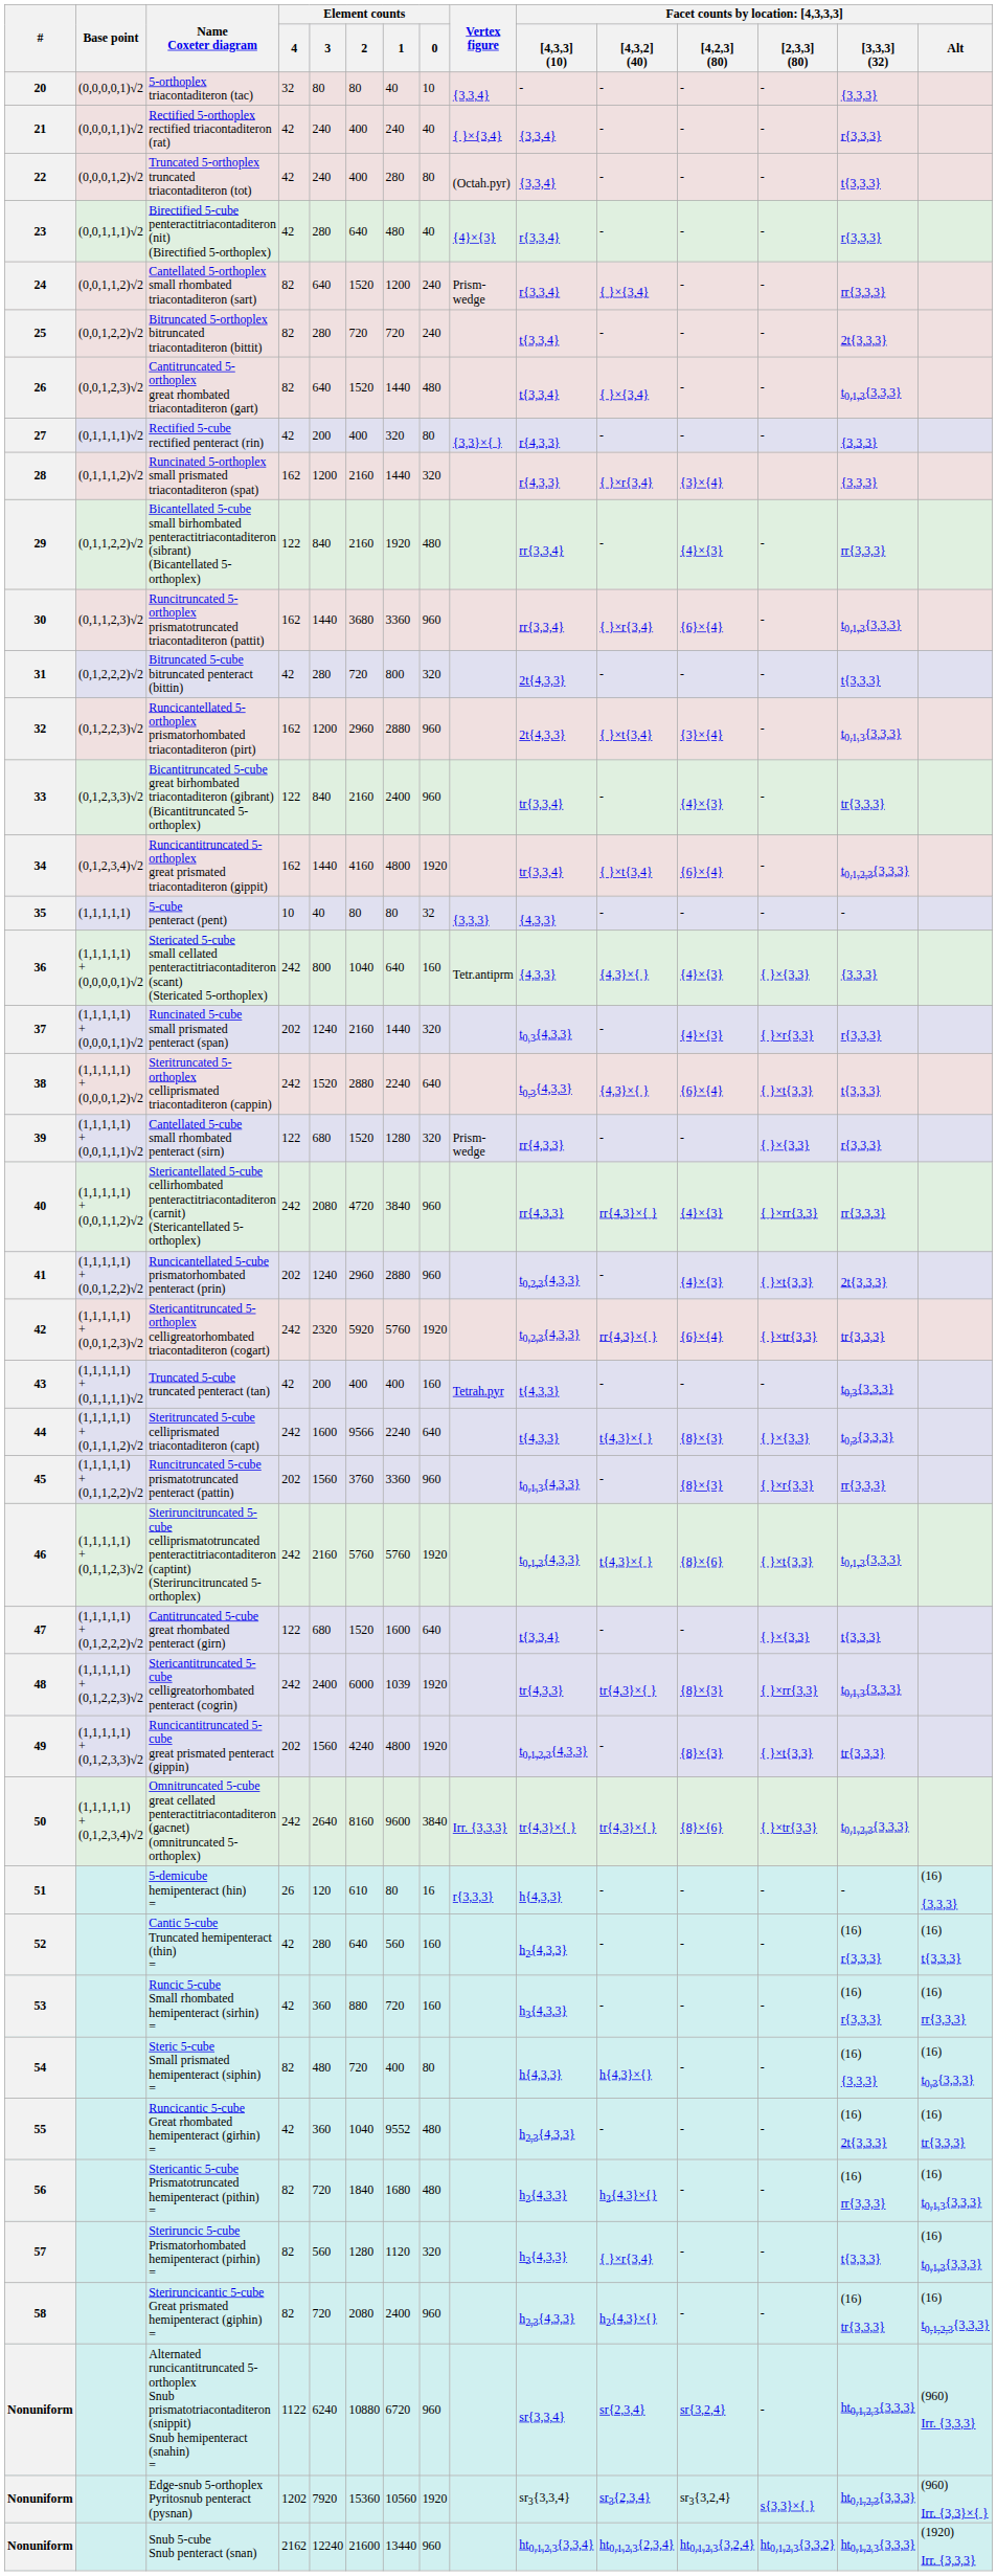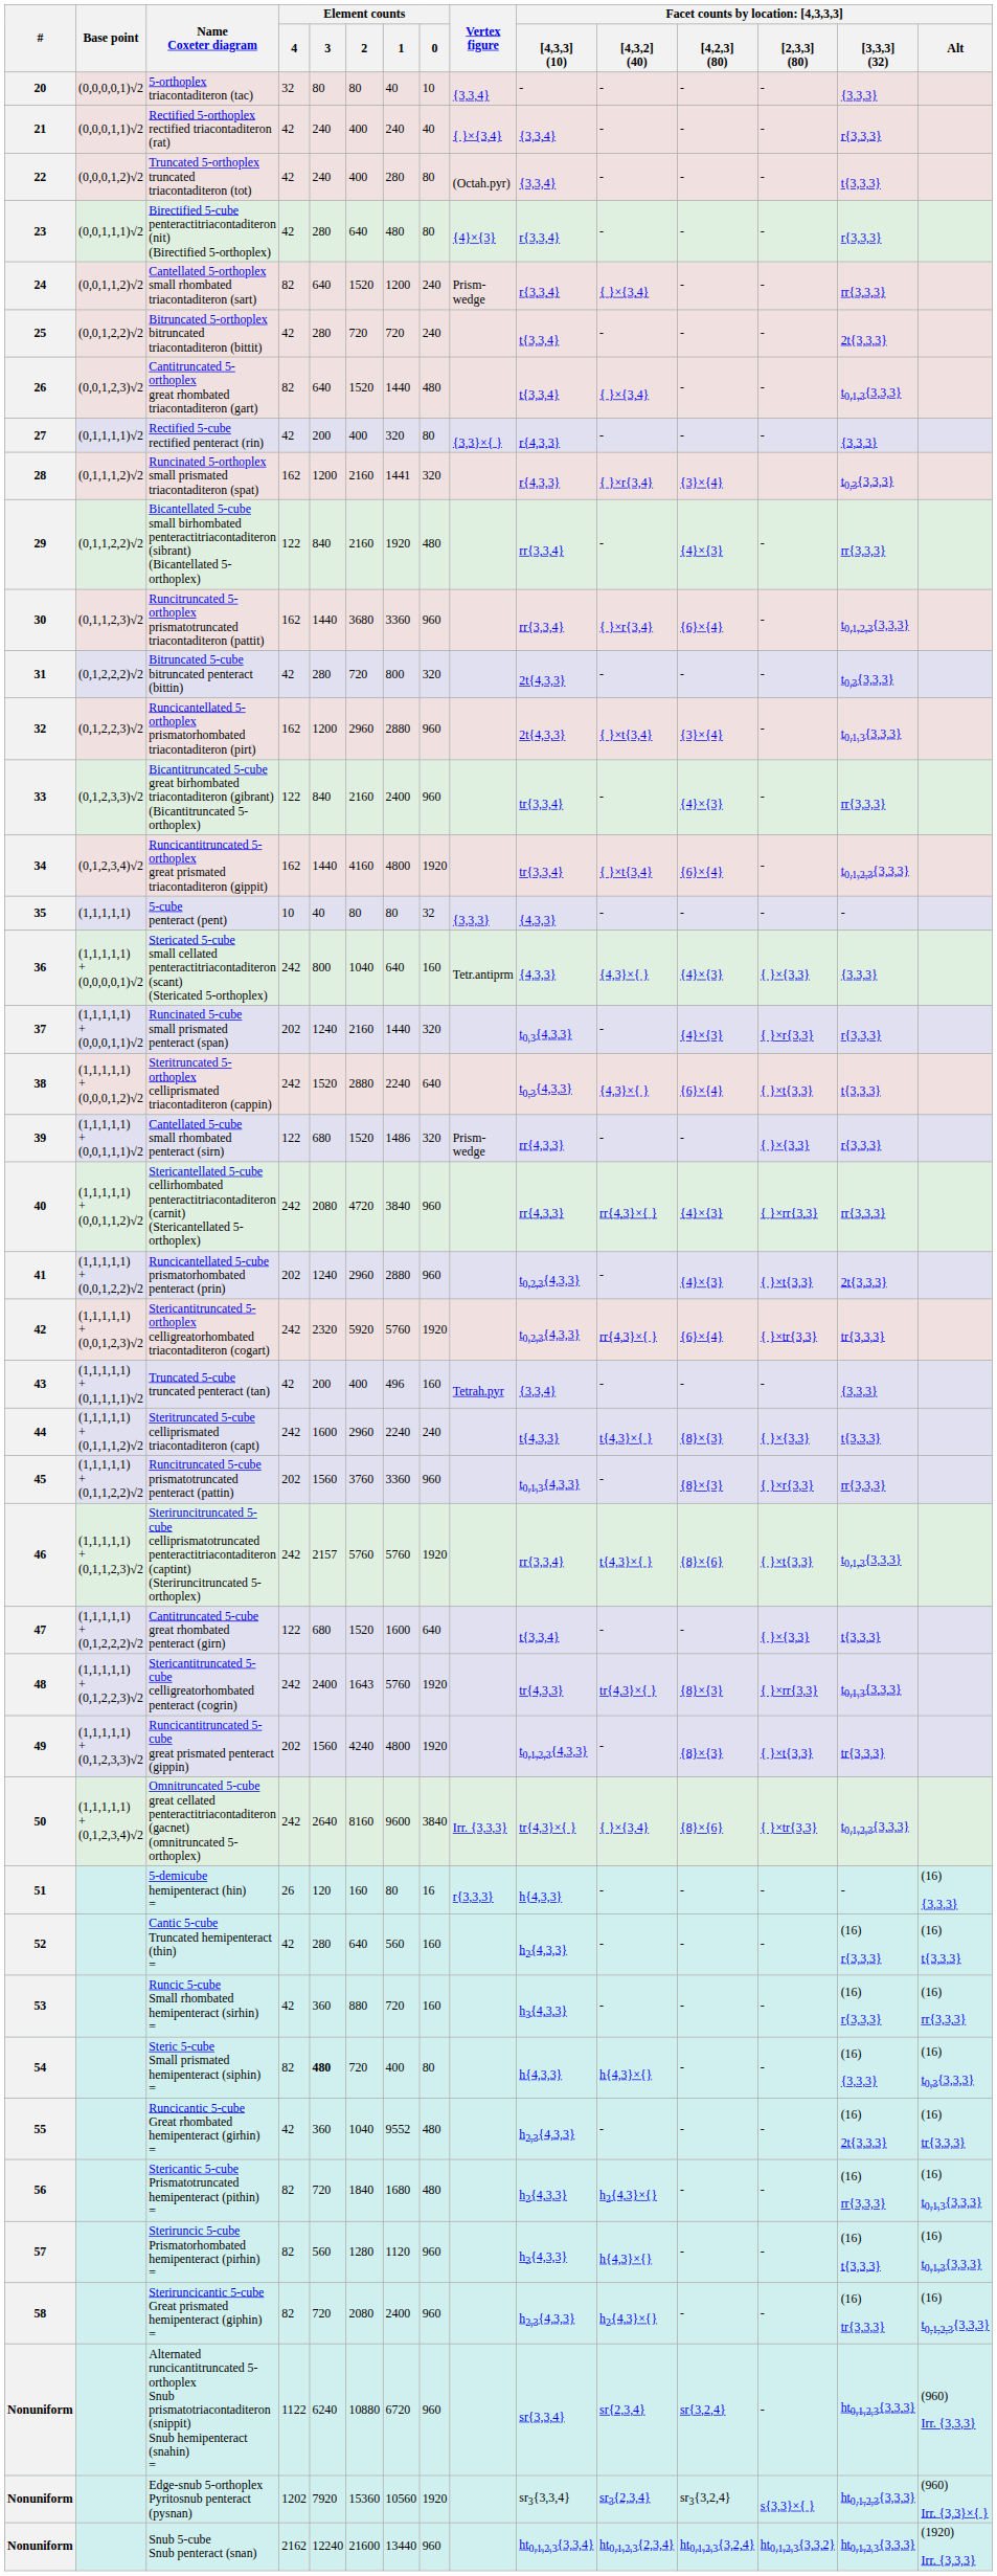23 | Element counts / 0: 40 -> 80
25 | Element counts / 4: 82 -> 42
28 | Element counts / 1: 1440 -> 1441
28 | column 14: {3,3,3} -> t0,3{3,3,3}
30 | column 14: t0,1,3{3,3,3} -> t0,1,2,3{3,3,3}
31 | column 14: t{3,3,3} -> t0,3{3,3,3}
33 | column 14: tr{3,3,3} -> rr{3,3,3}
39 | Element counts / 1: 1280 -> 1486
43 | Element counts / 1: 400 -> 496
43 | column 10: t{4,3,3} -> {3,3,4}
43 | column 14: t0,3{3,3,3} -> {3,3,3}
44 | Element counts / 2: 9566 -> 2960
44 | Element counts / 0: 640 -> 240
44 | column 14: t0,3{3,3,3} -> t{3,3,3}
46 | Element counts / 3: 2160 -> 2157
46 | column 10: t0,1,3{4,3,3} -> rr{3,3,4}
48 | Element counts / 2: 6000 -> 1643
48 | Element counts / 1: 1039 -> 5760
50 | column 11: tr{4,3}×{ } -> { }×{3,4}
51 | Element counts / 2: 610 -> 160
54 | Element counts / 3: normal -> bold
57 | Element counts / 0: 320 -> 960
57 | column 11: { }×r{3,4} -> h{4,3}×{}
57 | column 14: t{3,3,3} -> (16) t{3,3,3}
